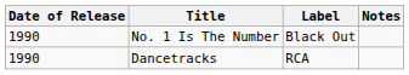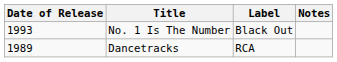No. 1 Is The Number | Date of Release: 1990 -> 1993
Dancetracks | Date of Release: 1990 -> 1989
